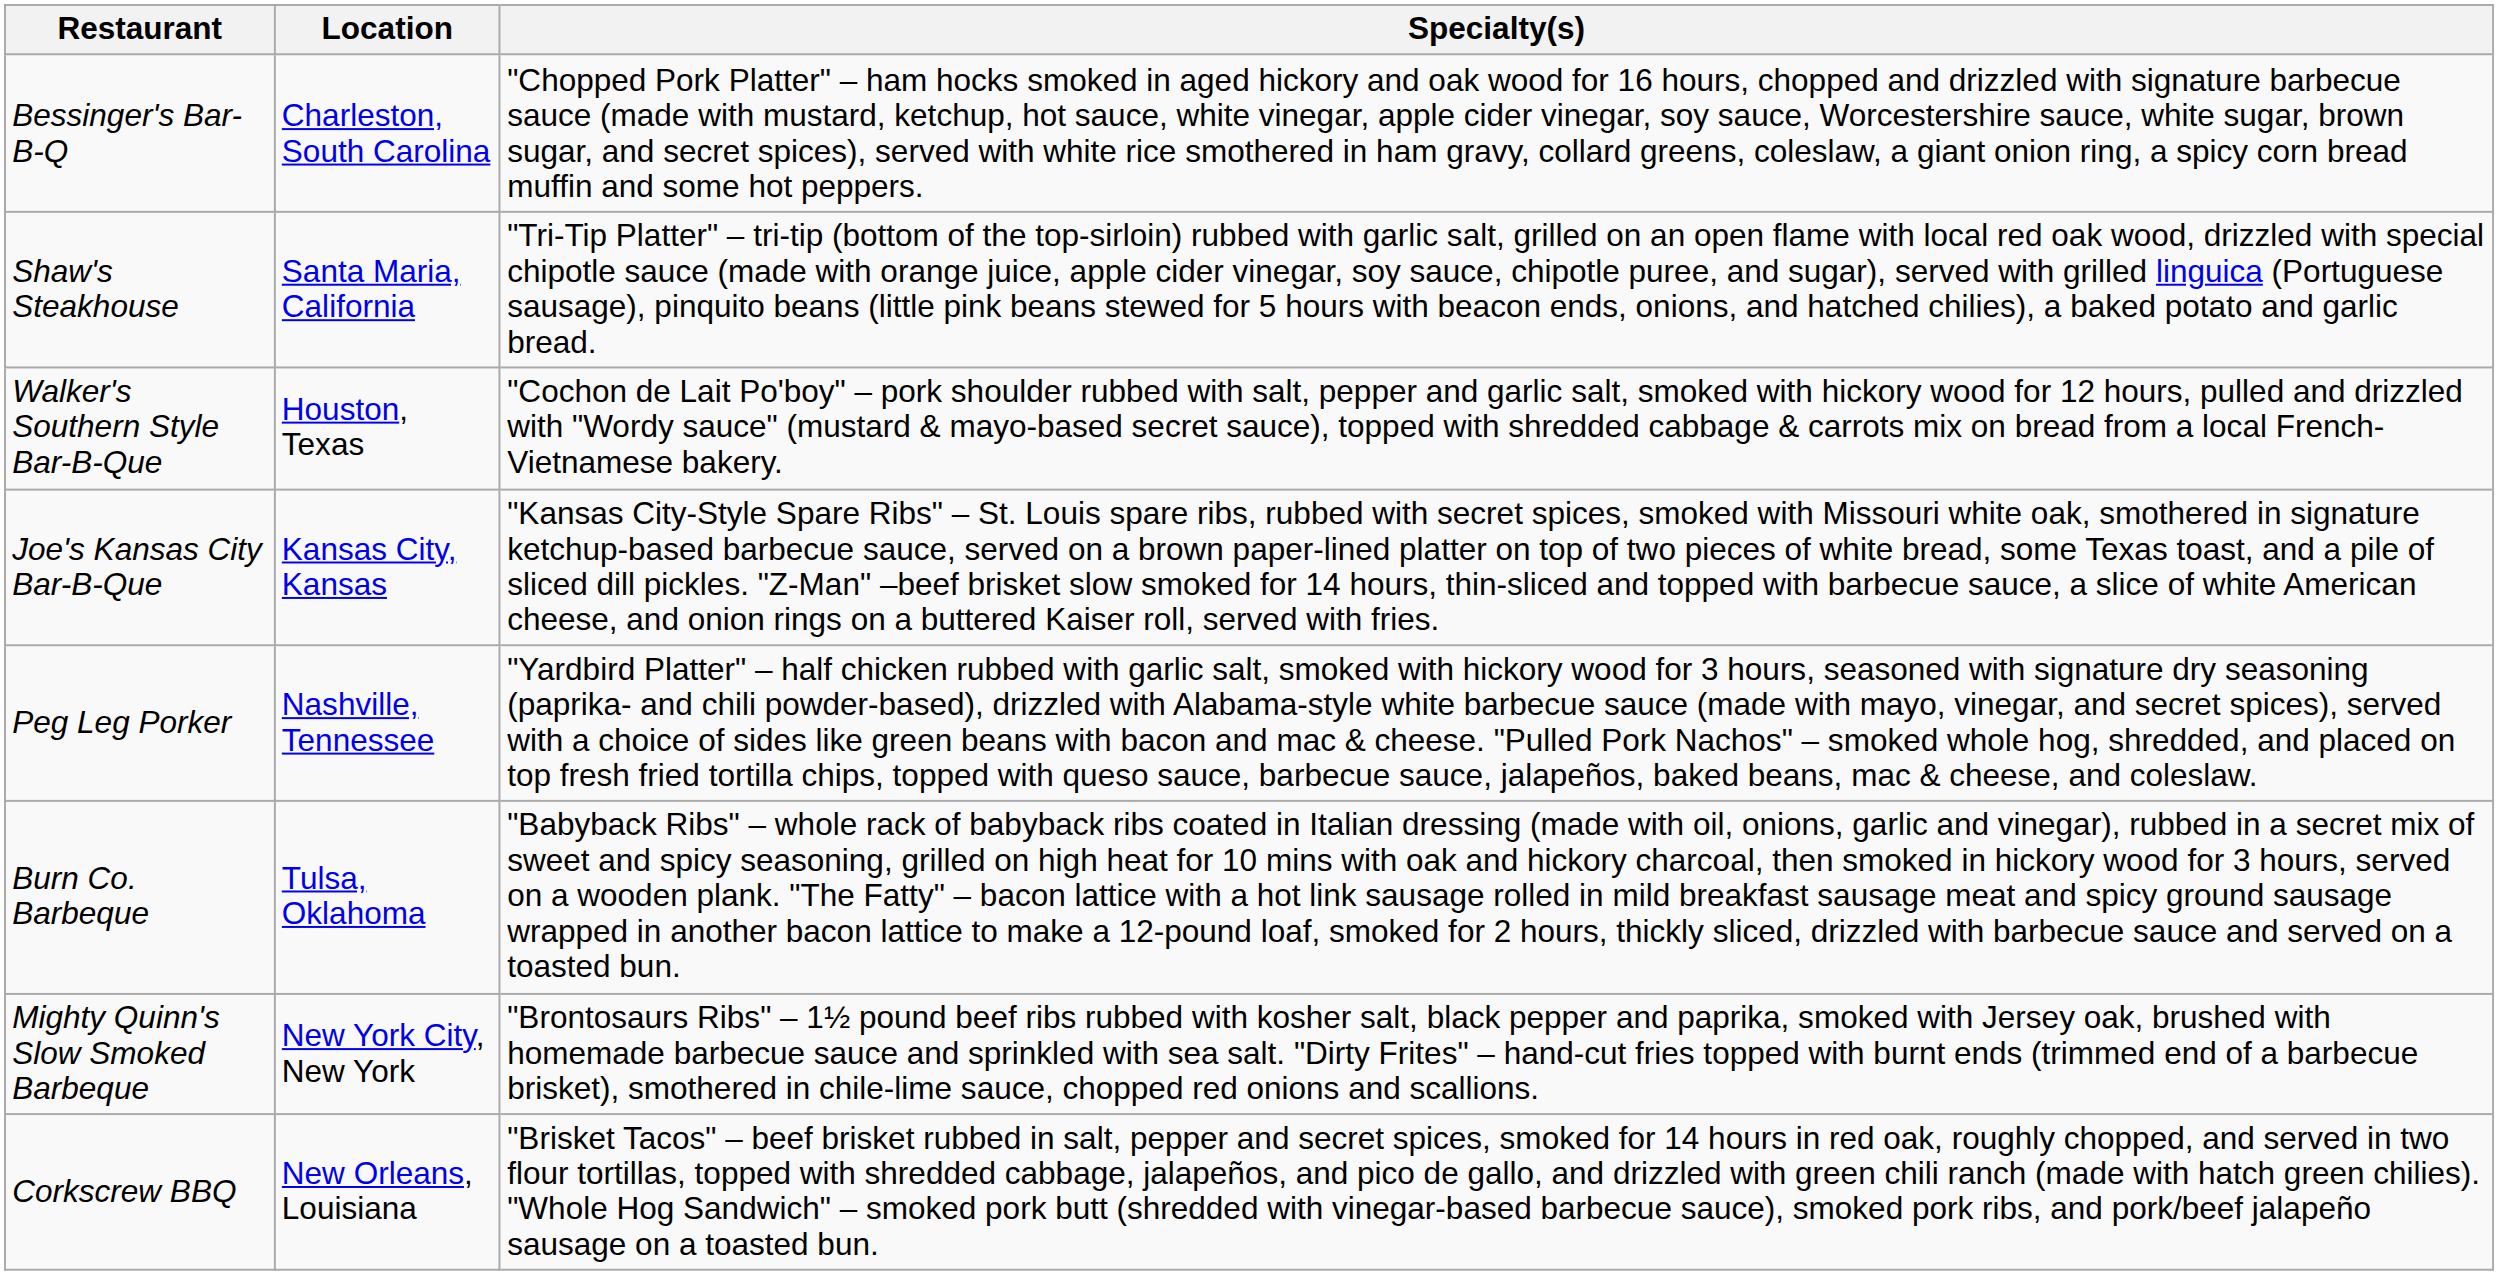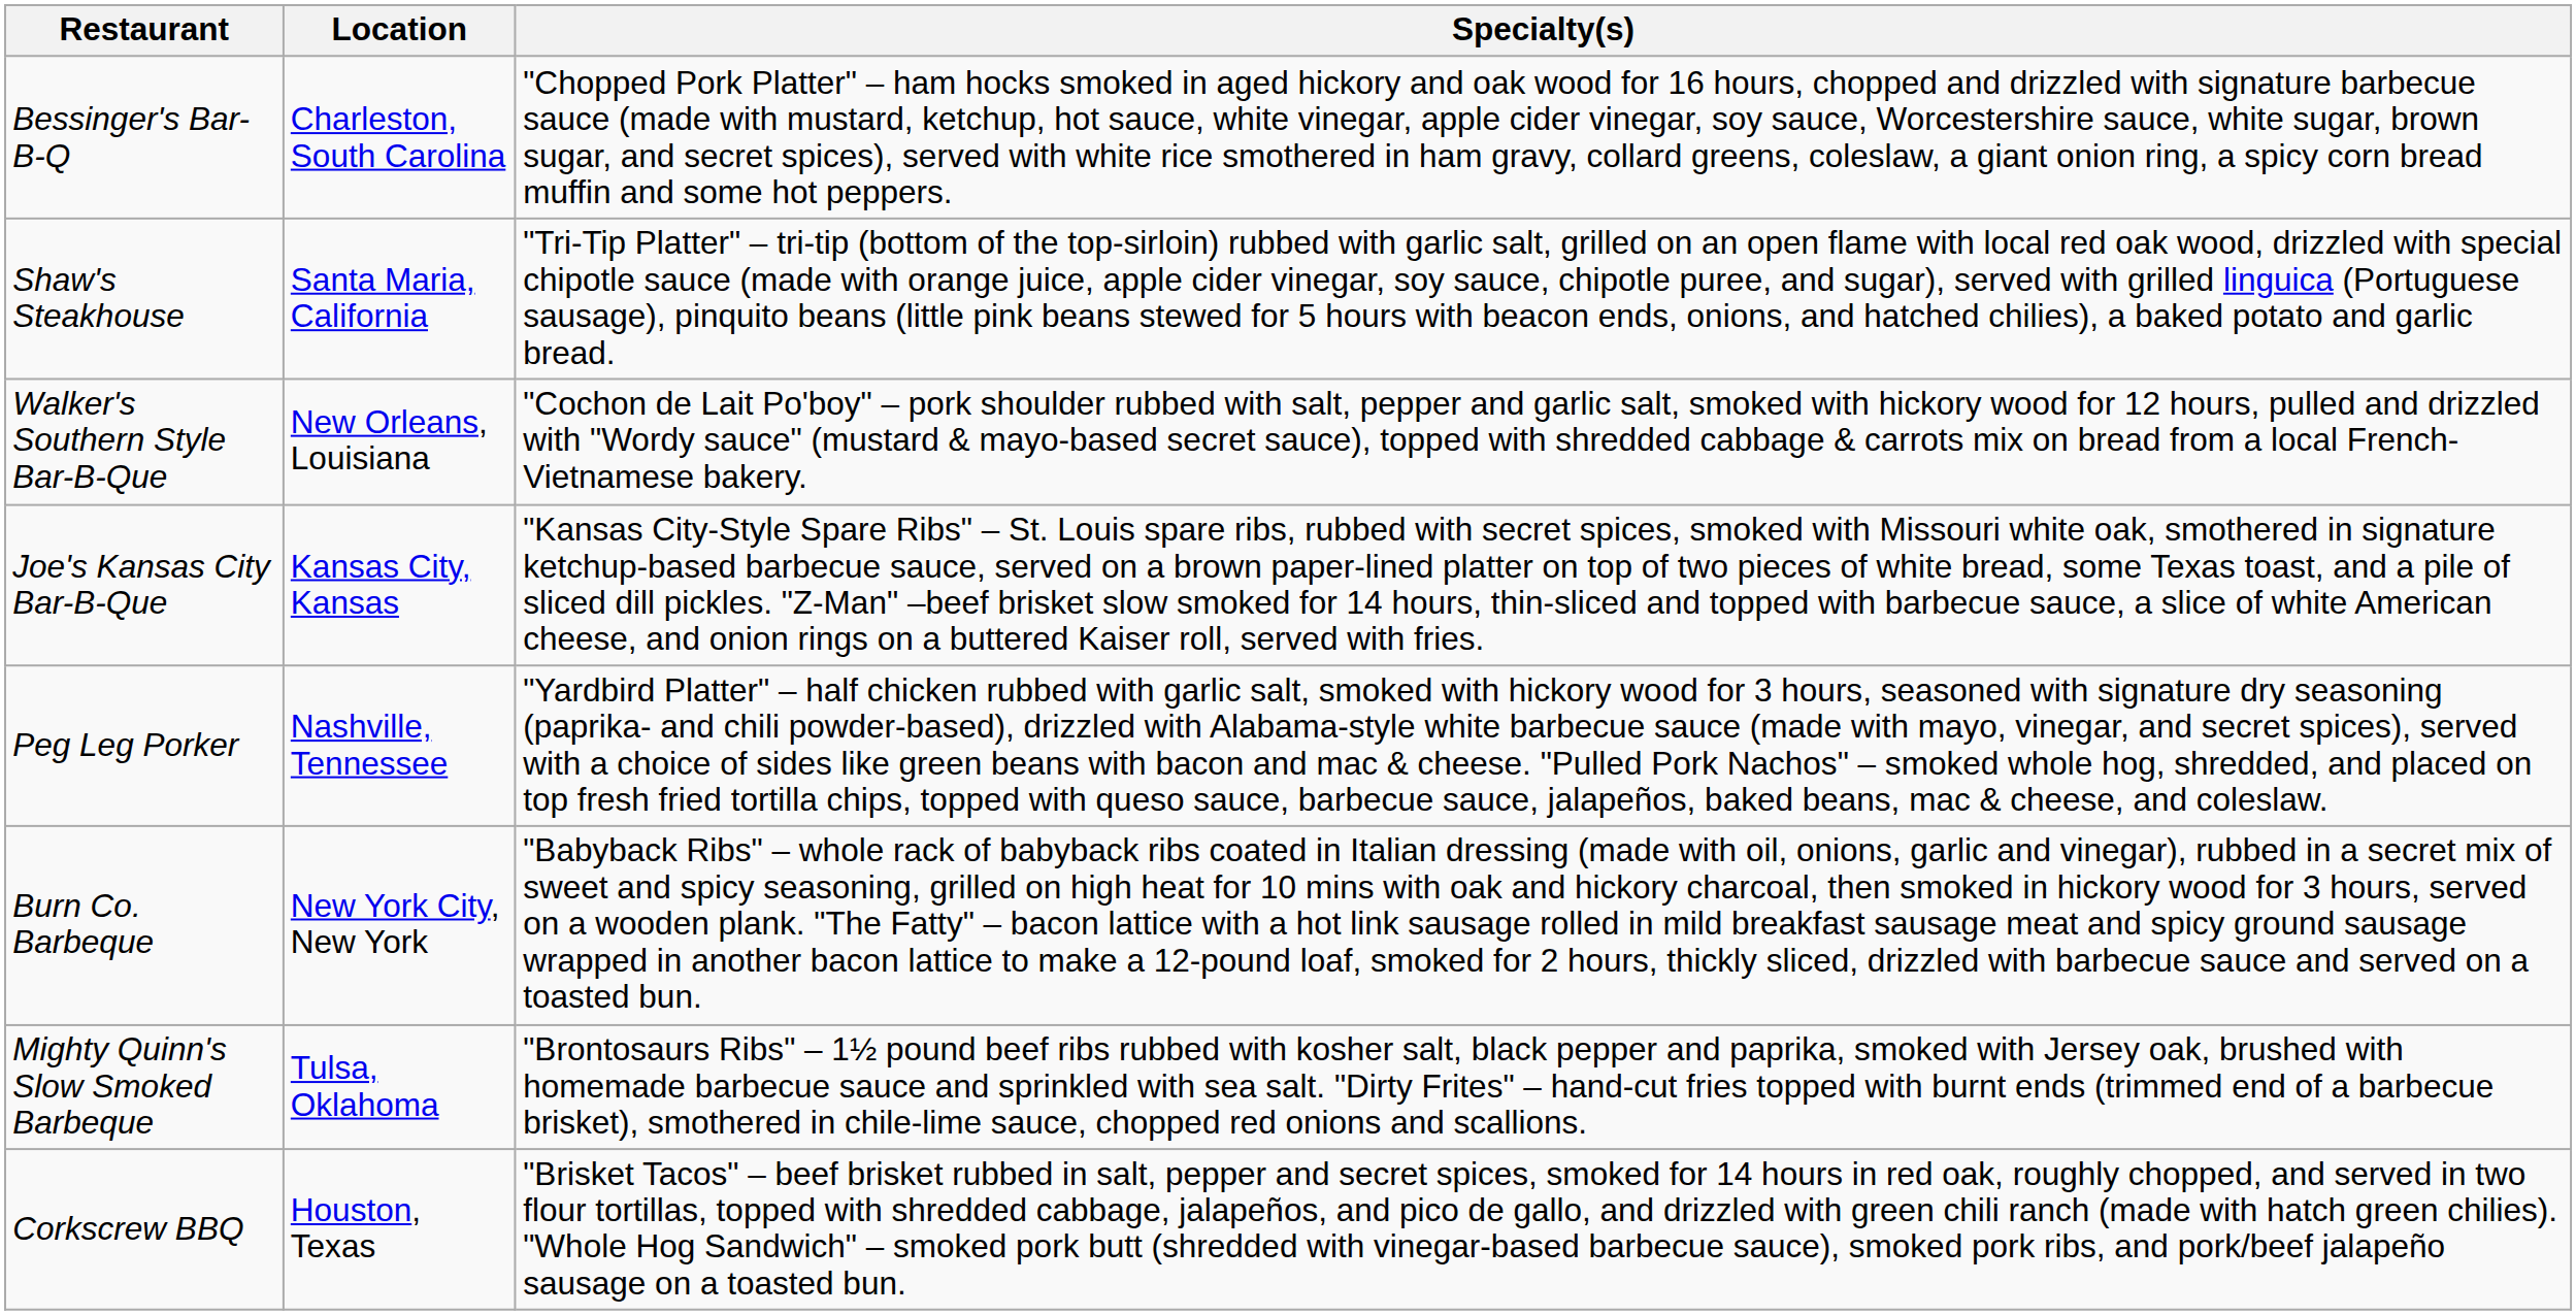Walker's Southern Style Bar-B-Que | Location: Houston, Texas -> New Orleans, Louisiana
Burn Co. Barbeque | Location: Tulsa, Oklahoma -> New York City, New York
Mighty Quinn's Slow Smoked Barbeque | Location: New York City, New York -> Tulsa, Oklahoma
Corkscrew BBQ | Location: New Orleans, Louisiana -> Houston, Texas
